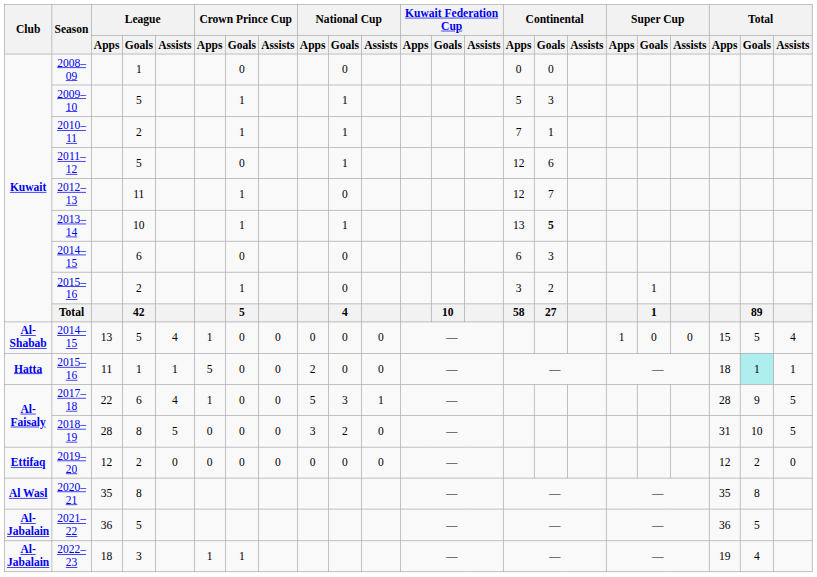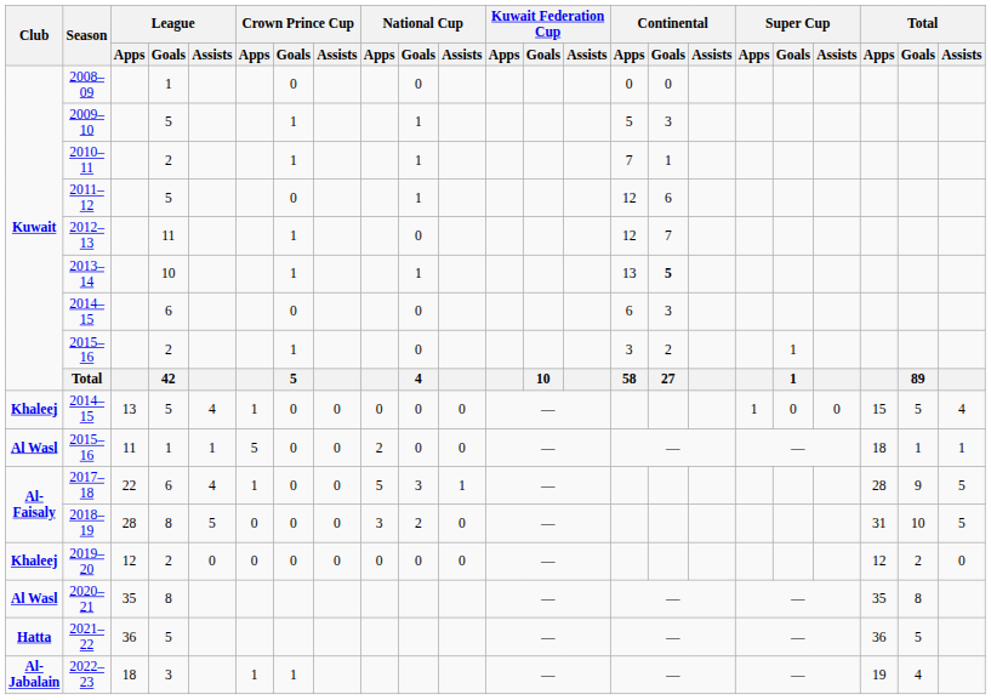2014–15 / 13 | Club: Al-Shabab -> Khaleej
2015–16 / 11 | Club: Hatta -> Al Wasl
2015–16 / 11 | Total / Goals: paleturquoise background -> no background
2019–20 | Club: Ettifaq -> Khaleej
2021–22 | Club: Al-Jabalain -> Hatta
